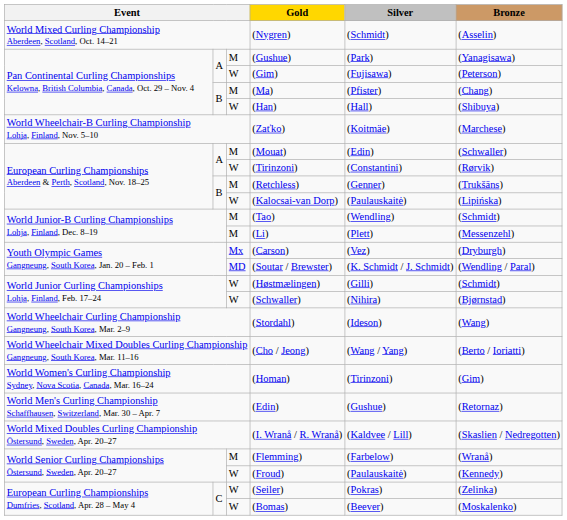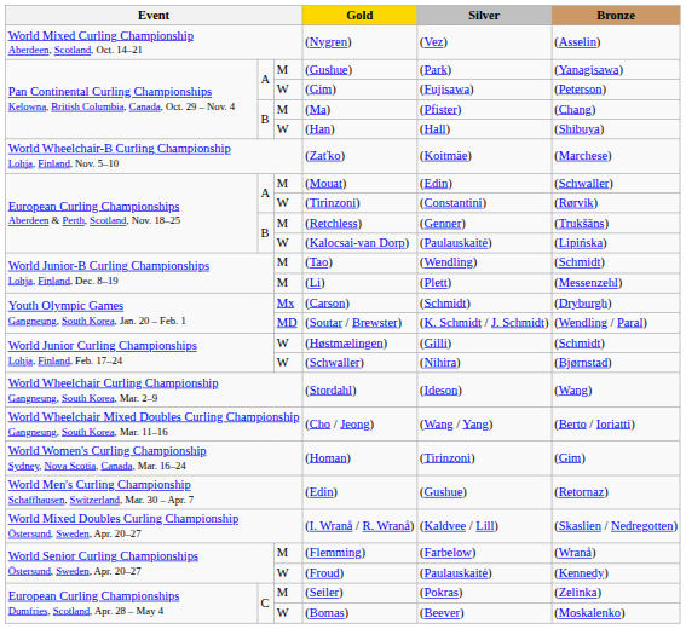(Nygren) | Silver: (Schmidt) -> (Vez)
(Carson) | Silver: (Vez) -> (Schmidt)
(Seiler) | column 3: W -> M
